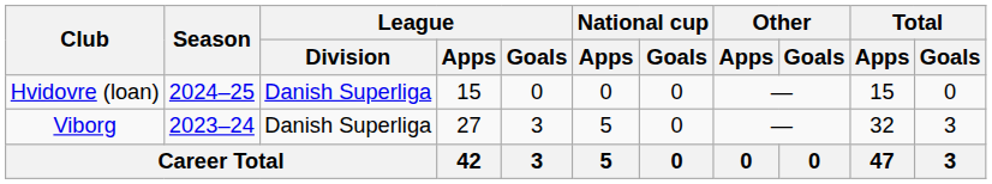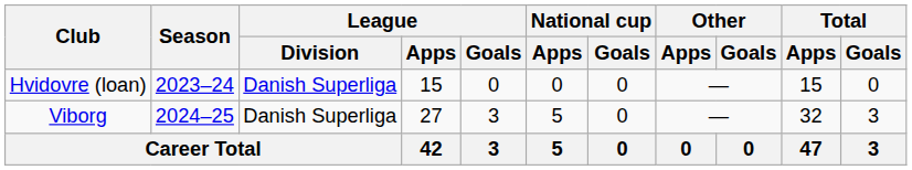Hvidovre (loan) | Season: 2024–25 -> 2023–24
Viborg | Season: 2023–24 -> 2024–25
